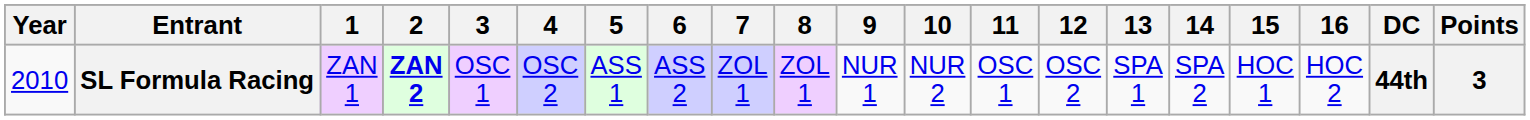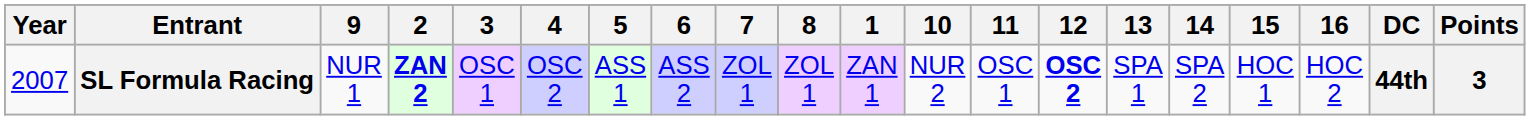columns swapped: 1 <-> 9
SL Formula Racing | Year: 2010 -> 2007
SL Formula Racing | 12: normal -> bold
